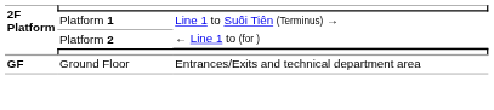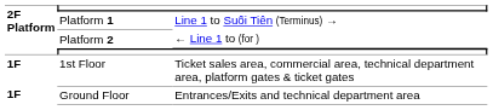+ row: 1F | 1st Floor | Ticket sales area, commercial area, technical department area, platform gates & ticket gates
Ground Floor | 2F Platform: GF -> 1F
